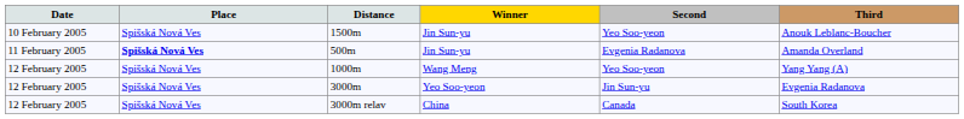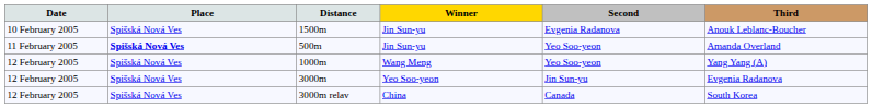1500m | Second: Yeo Soo-yeon -> Evgenia Radanova
500m | Second: Evgenia Radanova -> Yeo Soo-yeon
